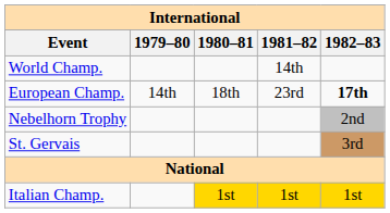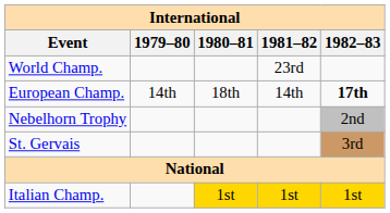World Champ. | 1981–82: 14th -> 23rd
European Champ. | 1981–82: 23rd -> 14th
